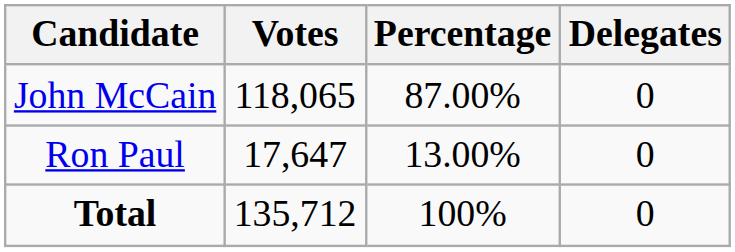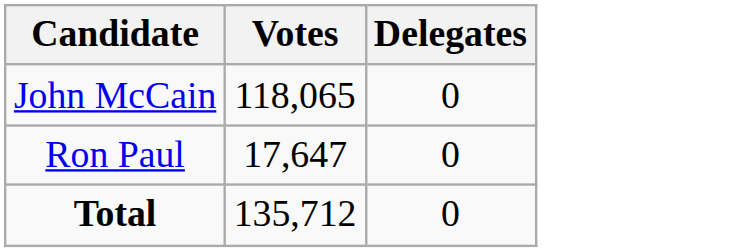- column: Percentage | 87.00% | 13.00% | 100%
